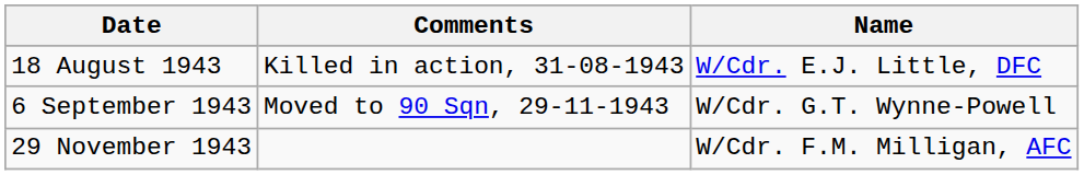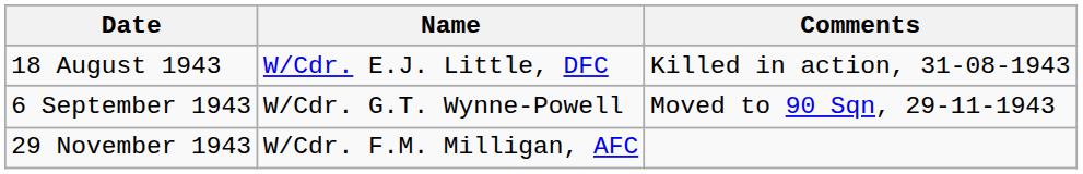columns swapped: Name <-> Comments
